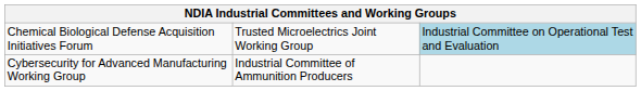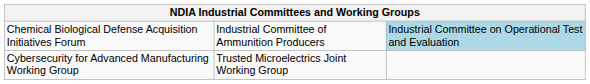Chemical Biological Defense Acquisition Initiatives Forum | column 2: Trusted Microelectrics Joint Working Group -> Industrial Committee of Ammunition Producers
Cybersecurity for Advanced Manufacturing Working Group | column 2: Industrial Committee of Ammunition Producers -> Trusted Microelectrics Joint Working Group
